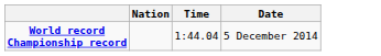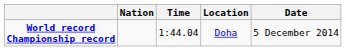+ column: Location | Doha
